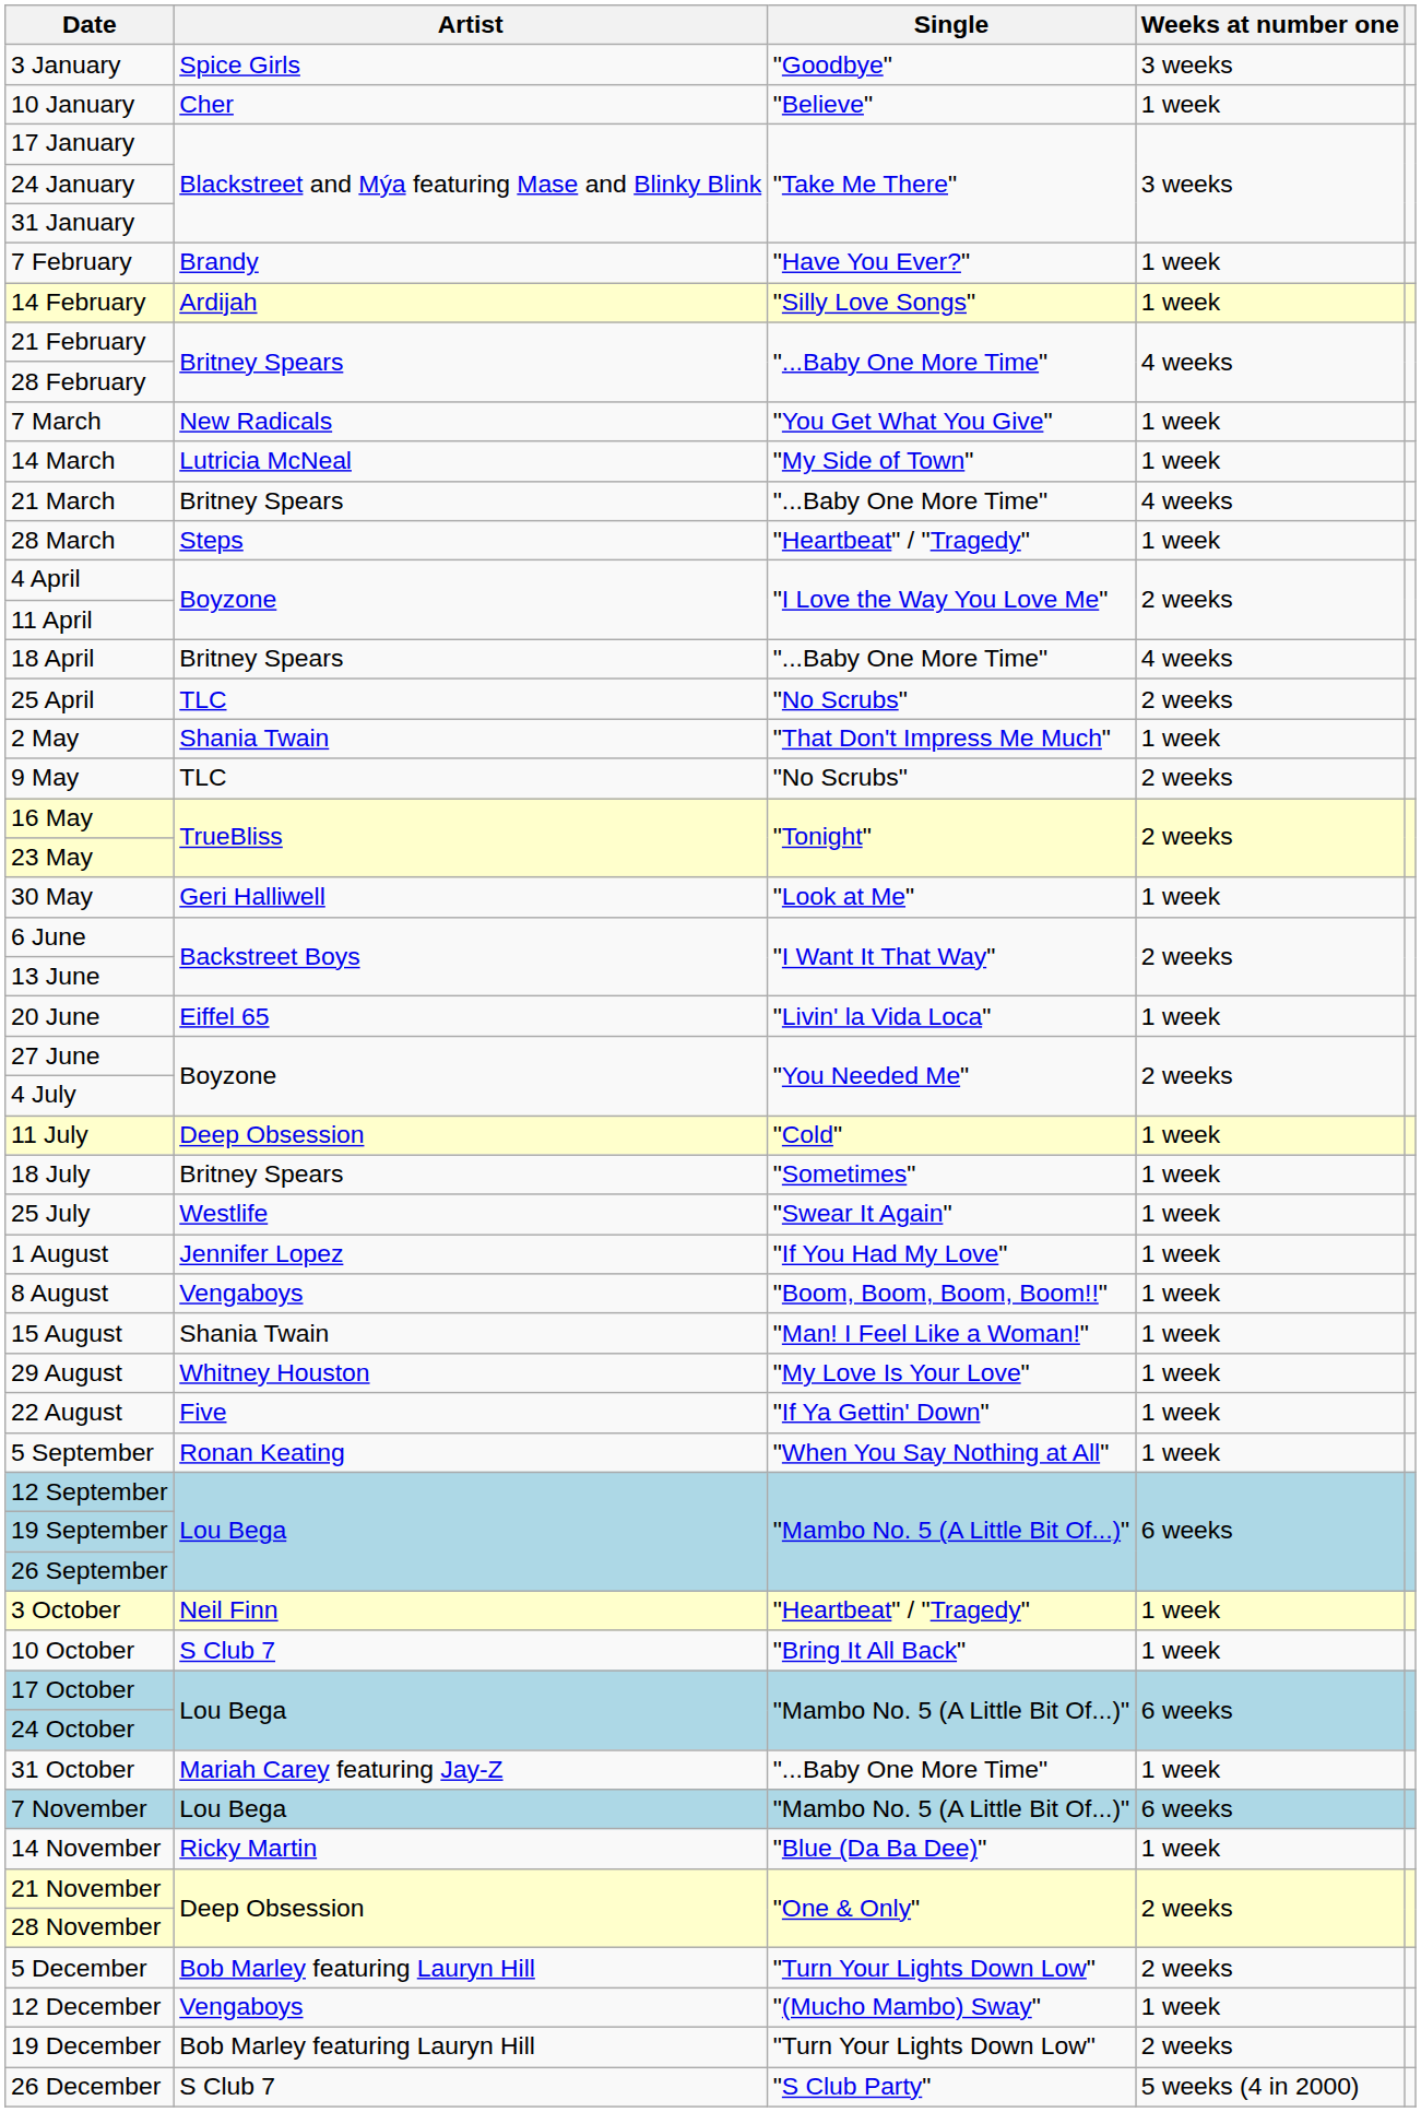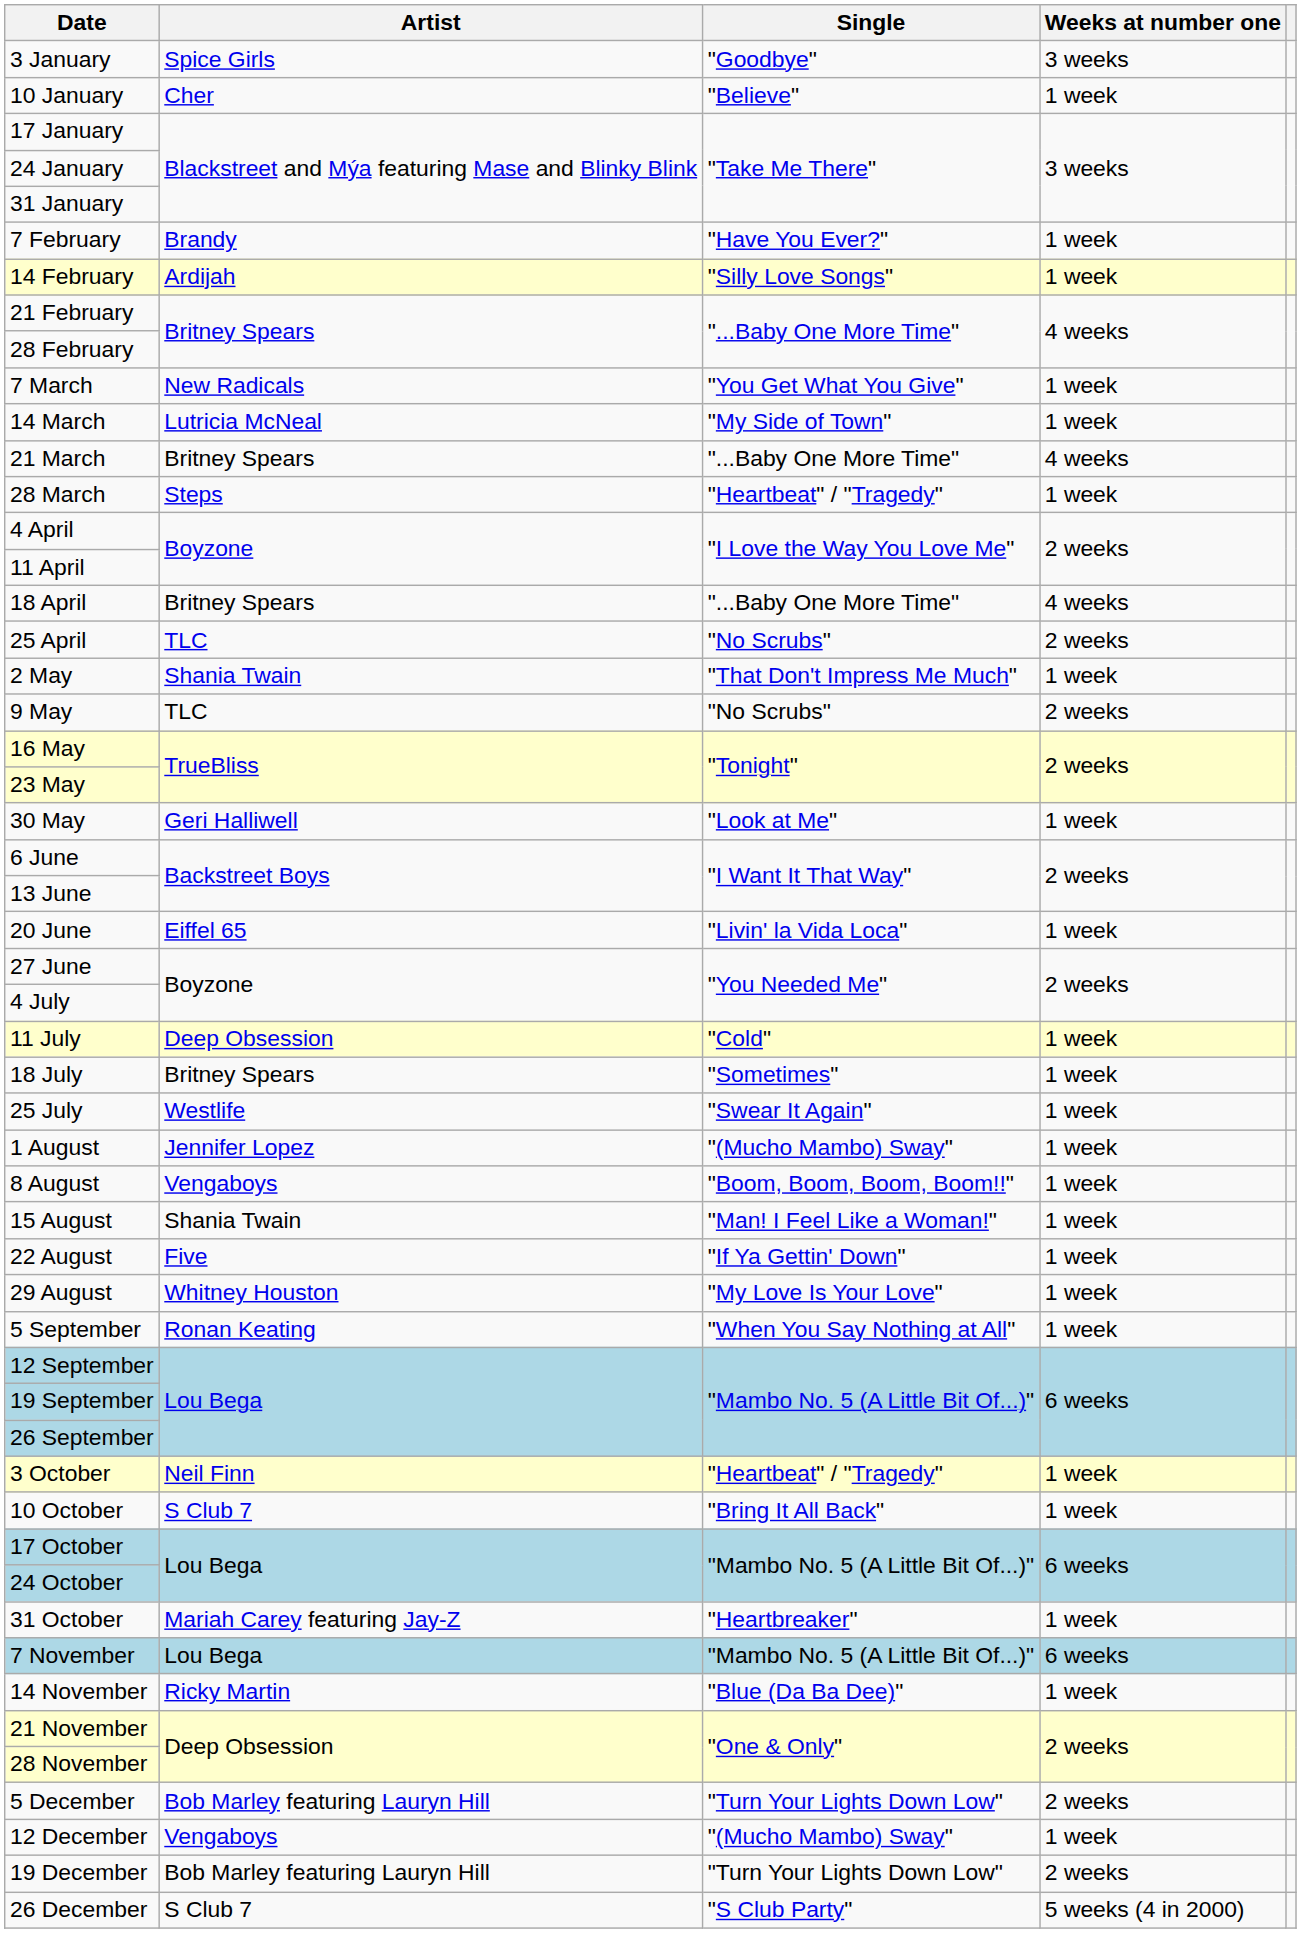1 August | Single: "If You Had My Love" -> "(Mucho Mambo) Sway"
rows swapped: 22 August <-> 29 August
31 October | Single: "...Baby One More Time" -> "Heartbreaker"
